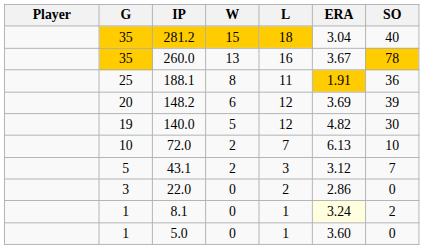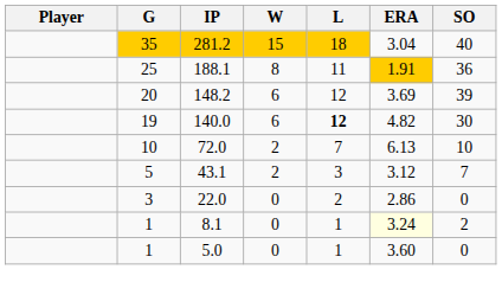- row: 35 | 260.0 | 13 | 16 | 3.67 | 78
140.0 | W: 5 -> 6
140.0 | L: normal -> bold
